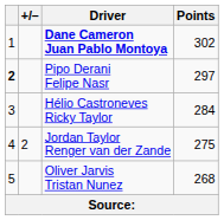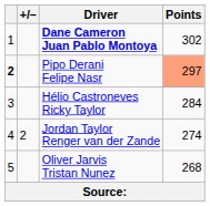Pipo Derani Felipe Nasr | Points: no background -> lightsalmon background
Jordan Taylor Renger van der Zande | Points: 275 -> 274
